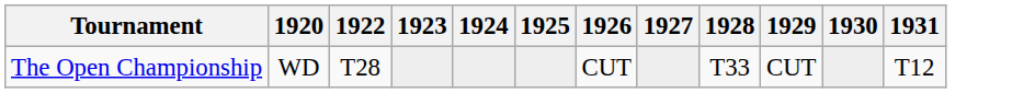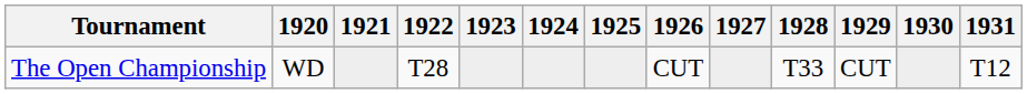+ column: 1921
